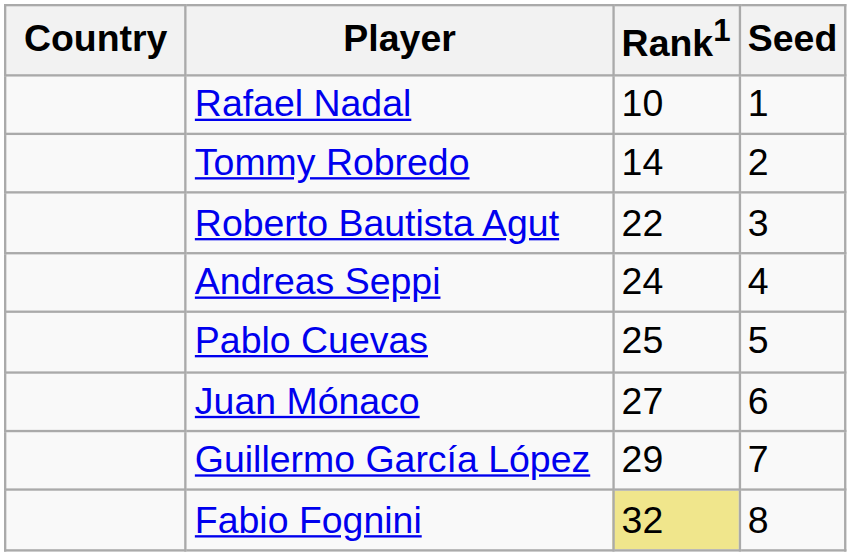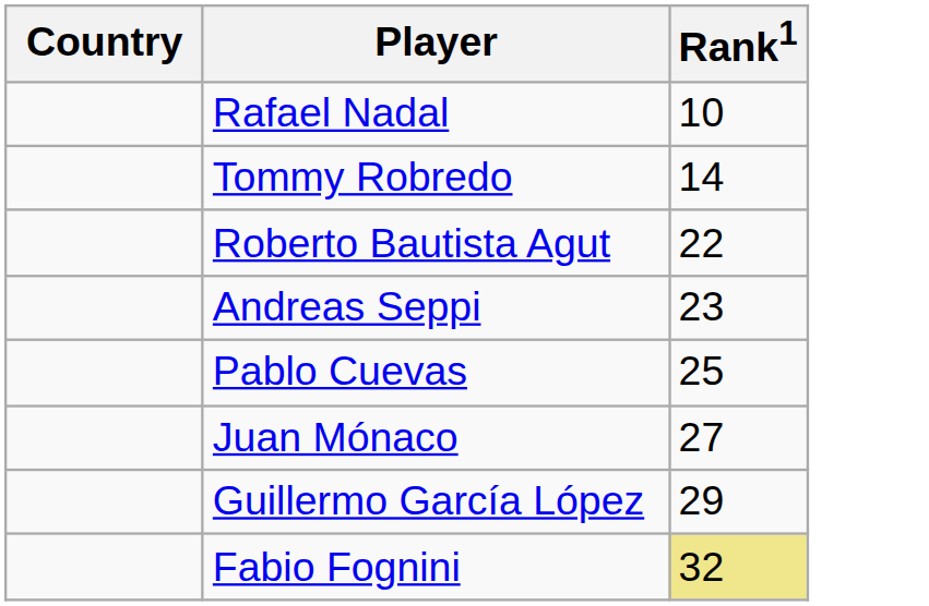- column: Seed | 1 | 2 | 3 | 4 | 5 | 6 | 7 | 8
Andreas Seppi | Rank1: 24 -> 23
